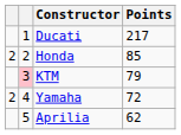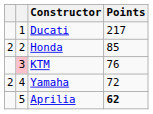KTM | Points: 79 -> 76
Aprilia | Points: normal -> bold
